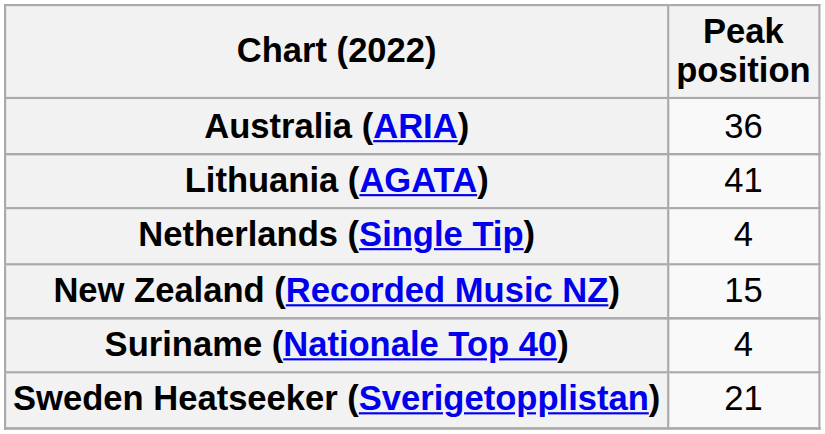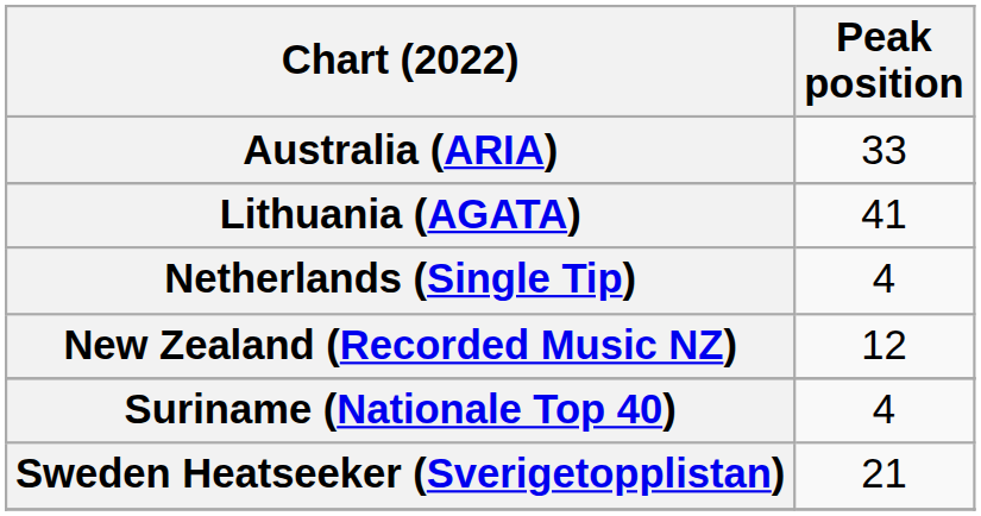Australia (ARIA) | Peak position: 36 -> 33
New Zealand (Recorded Music NZ) | Peak position: 15 -> 12
